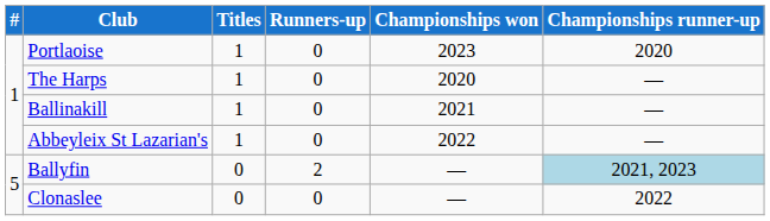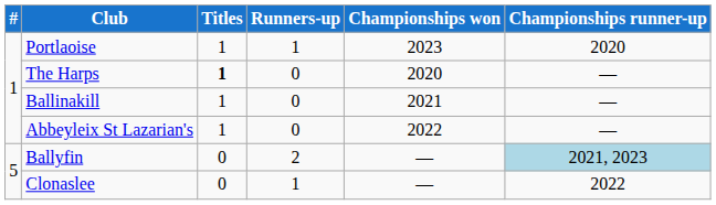Portlaoise | Runners-up: 0 -> 1
The Harps | Titles: normal -> bold
Clonaslee | Runners-up: 0 -> 1
